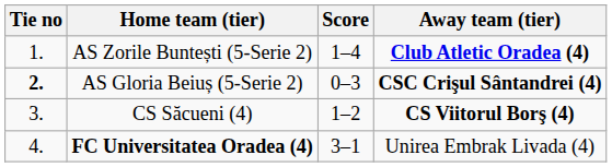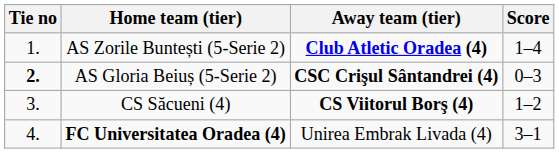columns swapped: Score <-> Away team (tier)
